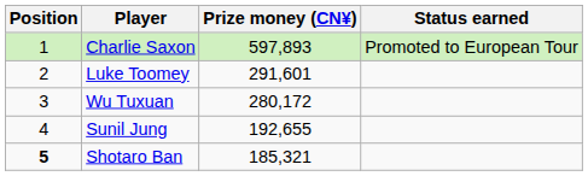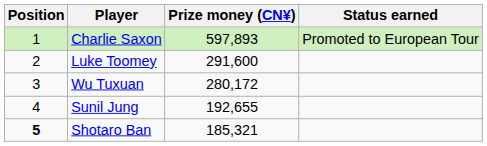Luke Toomey | Prize money (CN¥): 291,601 -> 291,600
